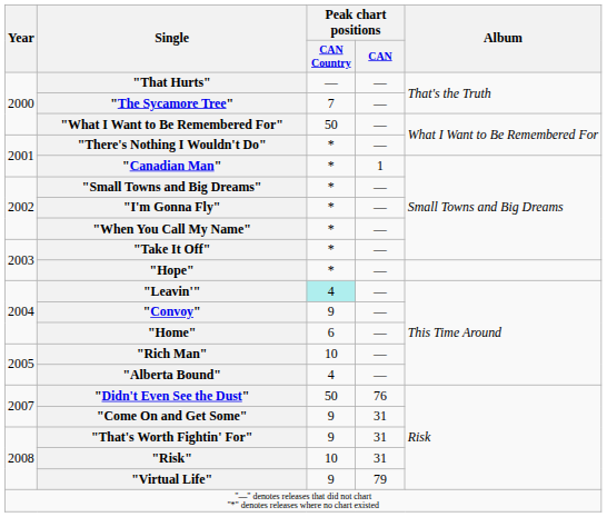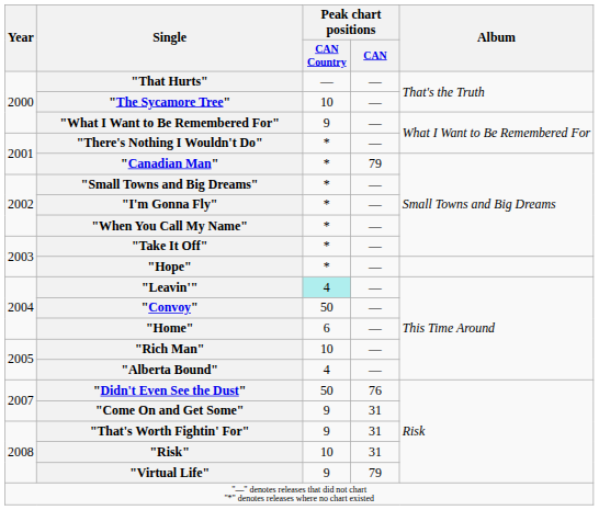"The Sycamore Tree" | Peak chart positions / CAN Country: 7 -> 10
"What I Want to Be Remembered For" | Peak chart positions / CAN Country: 50 -> 9
"Canadian Man" | Peak chart positions / CAN: 1 -> 79
"Convoy" | Peak chart positions / CAN Country: 9 -> 50
